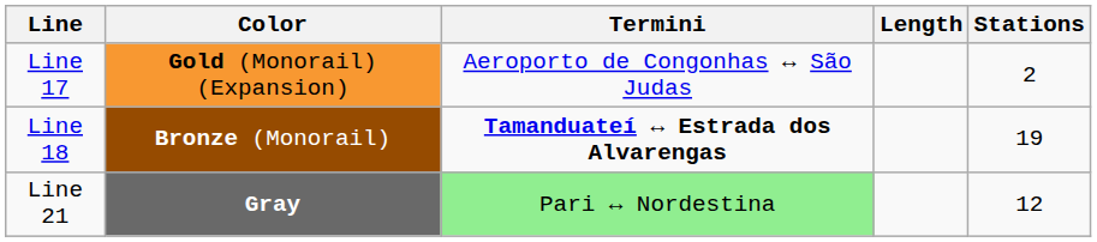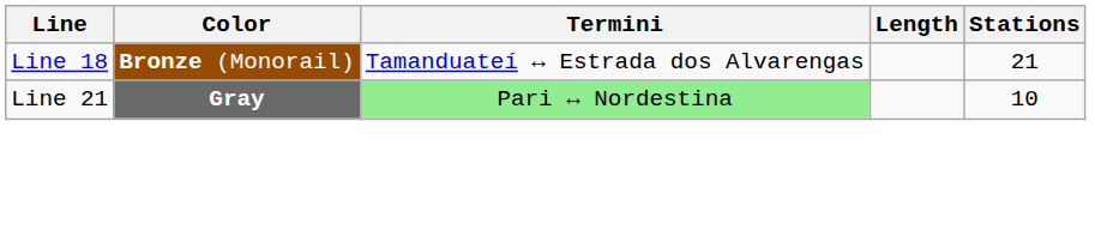- row: Line 17 | Gold (Monorail) (Expansion) | Aeroporto de Congonhas ↔ São Judas | 2
Line 18 | Termini: bold -> normal
Line 18 | Stations: 19 -> 21
Line 21 | Stations: 12 -> 10
